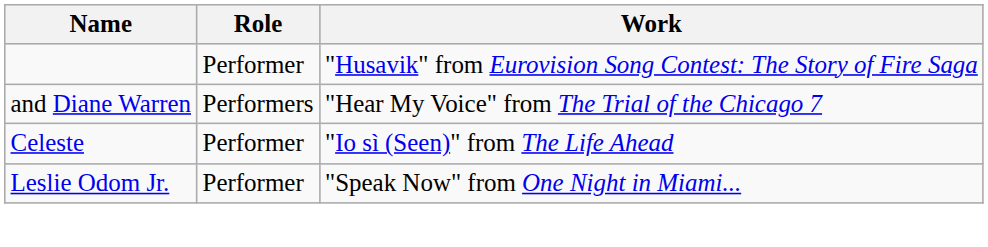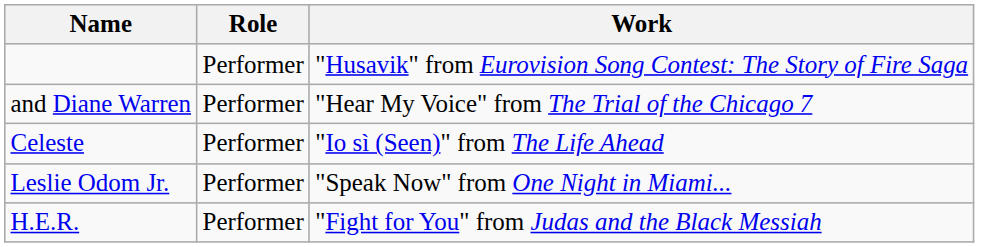and Diane Warren | Role: Performers -> Performer
+ row: H.E.R. | Performer | "Fight for You" from Judas and the Black Messiah
